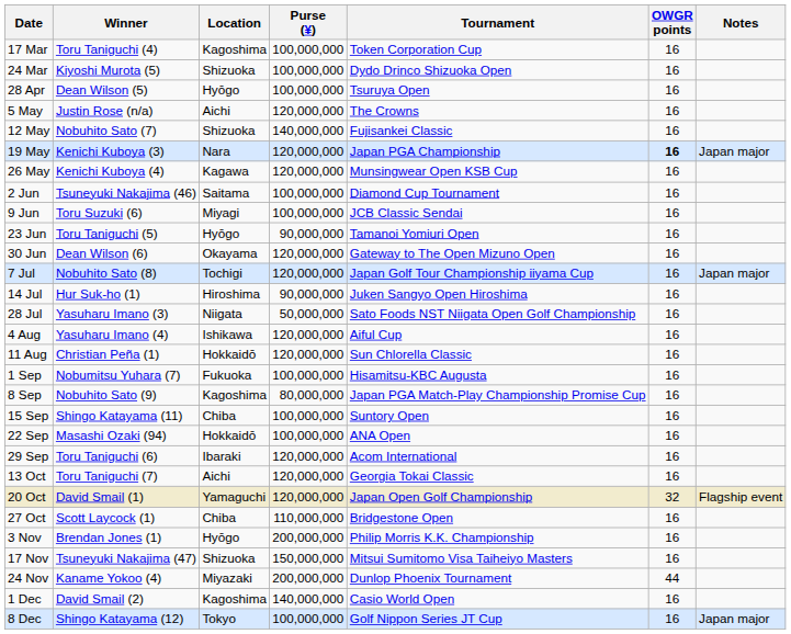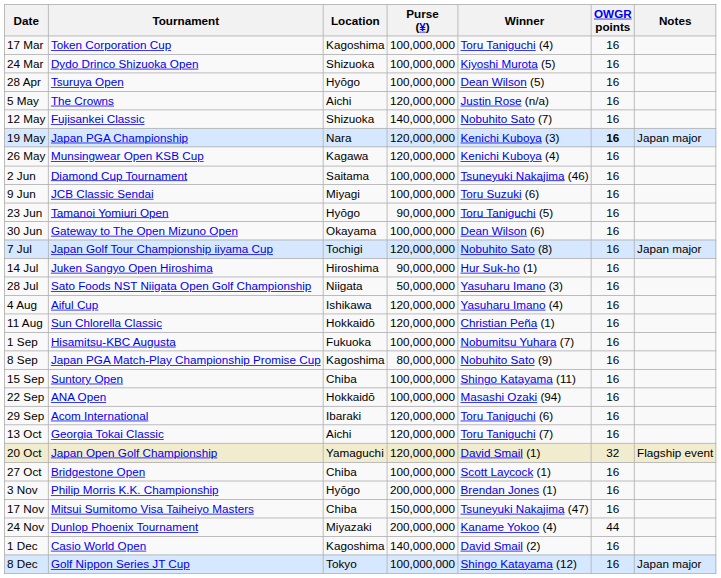columns swapped: Tournament <-> Winner
30 Jun | Purse (¥): 120,000,000 -> 100,000,000
27 Oct | Purse (¥): 110,000,000 -> 100,000,000
17 Nov | Location: Shizuoka -> Chiba
